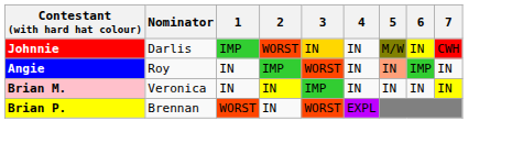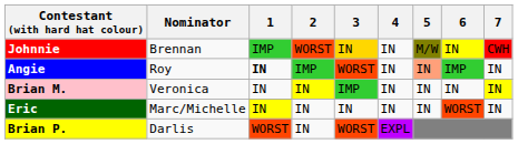Johnnie | Nominator: Darlis -> Brennan
Angie | 1: normal -> bold
+ row: Eric | Marc/Michelle | IN | IN | IN | IN | IN | WORST | IN
Brian P. | Nominator: Brennan -> Darlis
